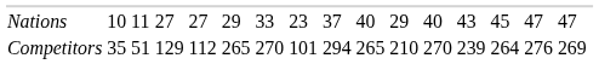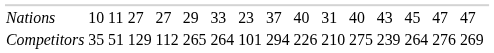Nations | column 11: 29 -> 31
Competitors | column 7: 270 -> 264
Competitors | column 10: 265 -> 226
Competitors | column 12: 270 -> 275
